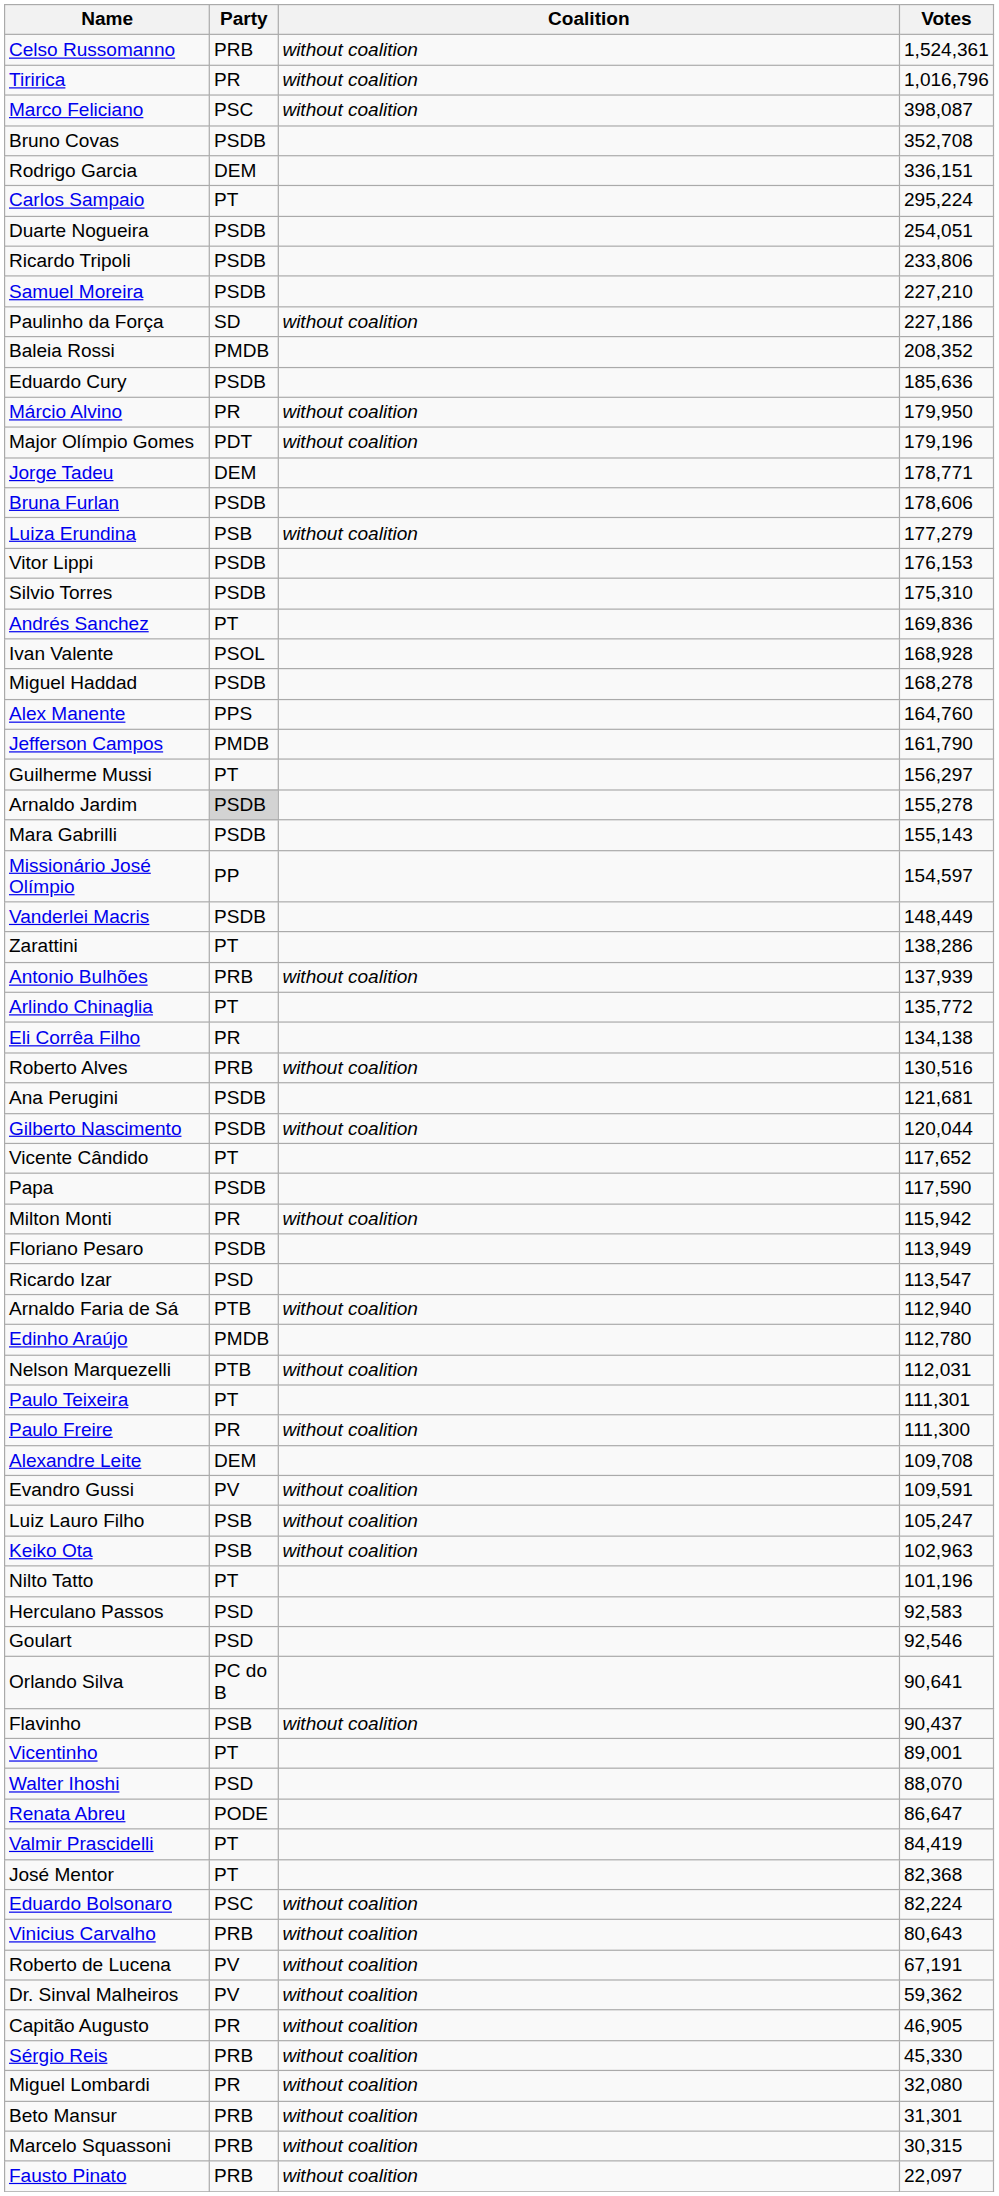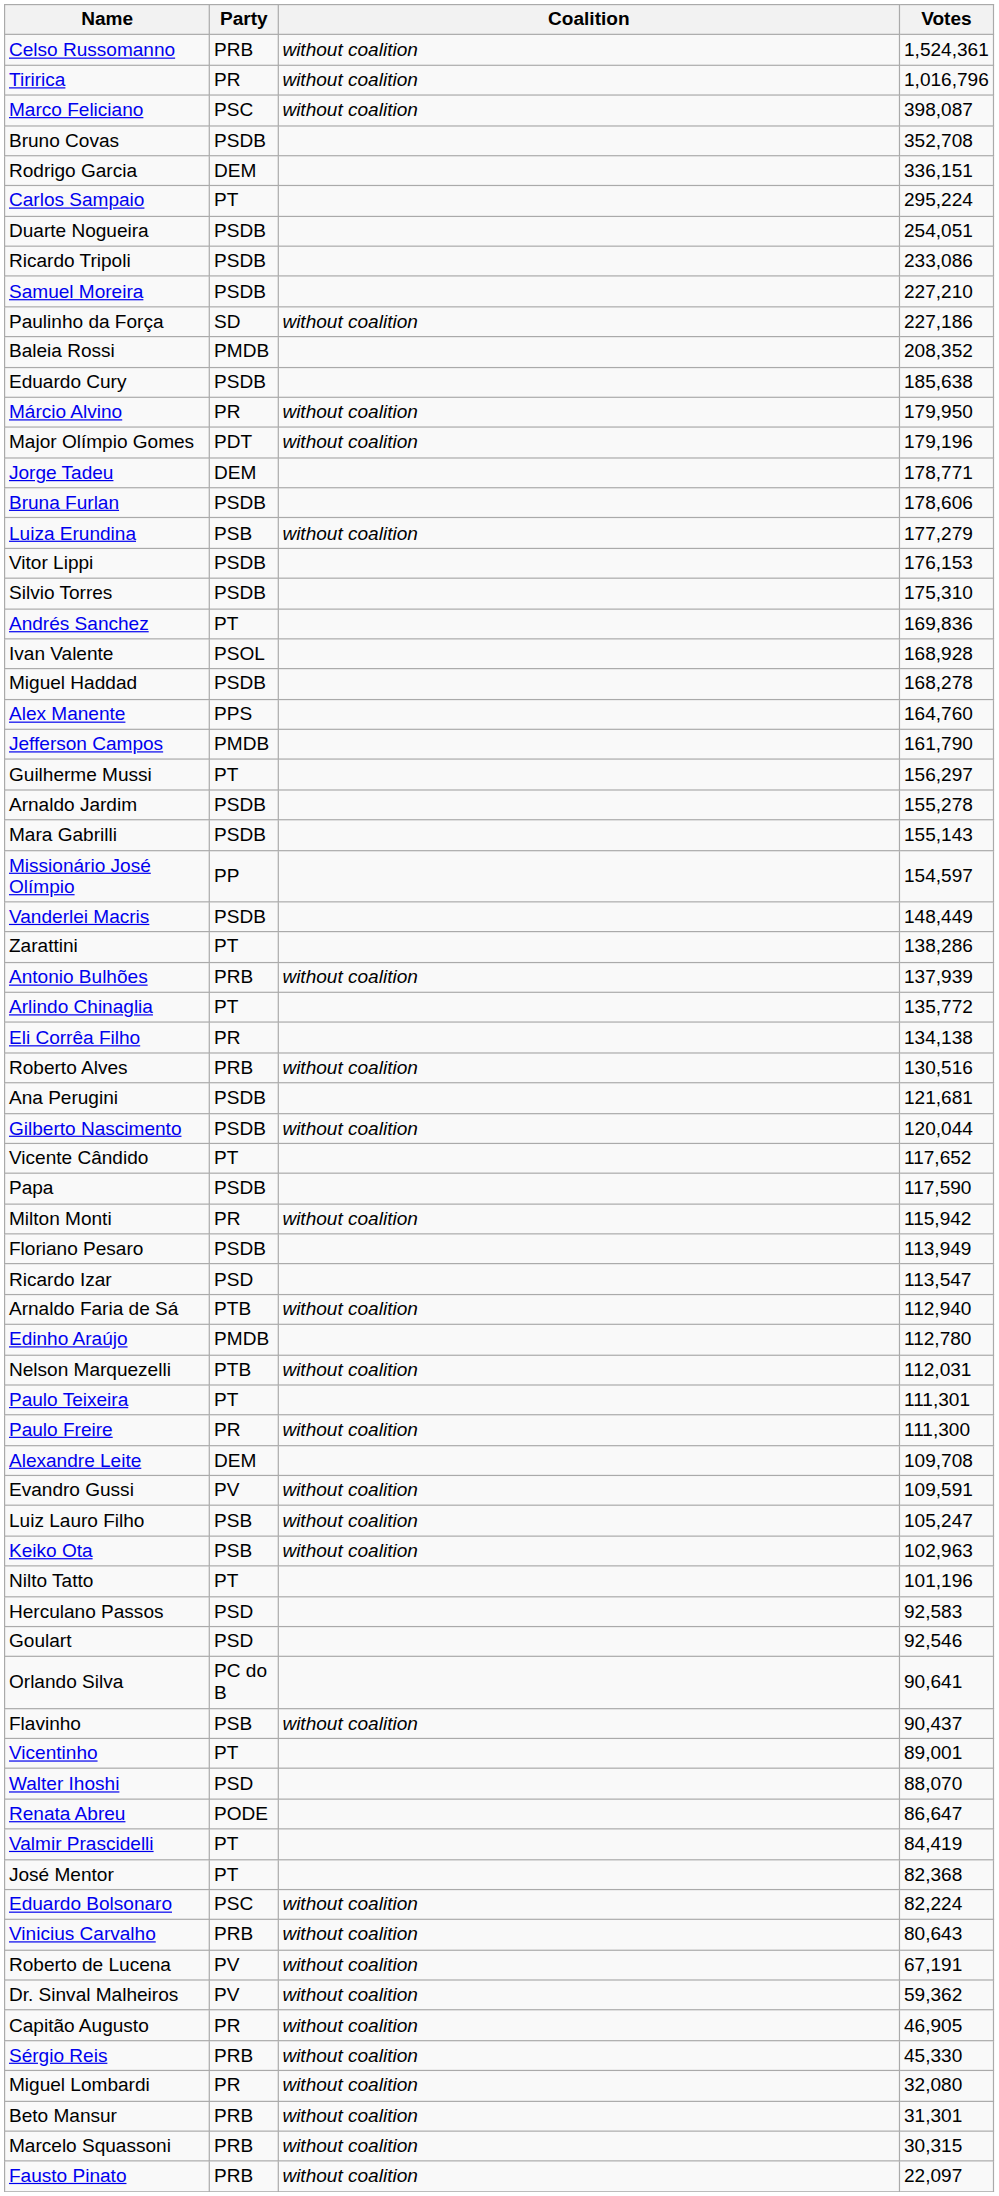Ricardo Tripoli | Votes: 233,806 -> 233,086
Eduardo Cury | Votes: 185,636 -> 185,638
Arnaldo Jardim | Party: lightgrey background -> no background
